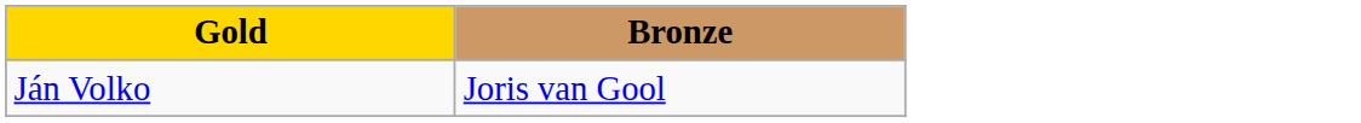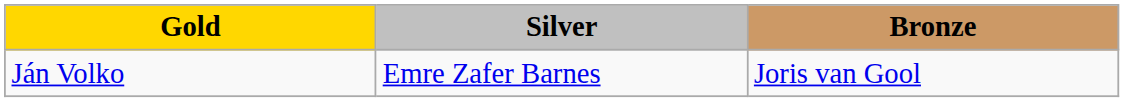+ column: Silver | Emre Zafer Barnes
